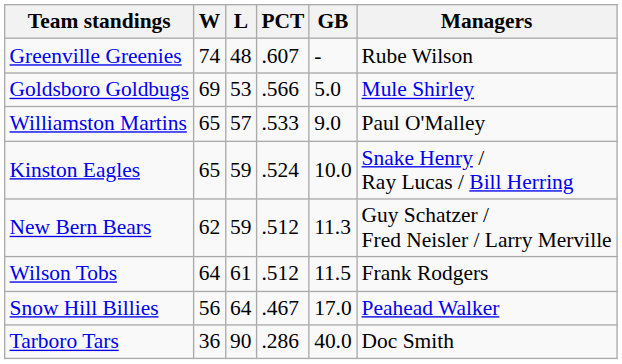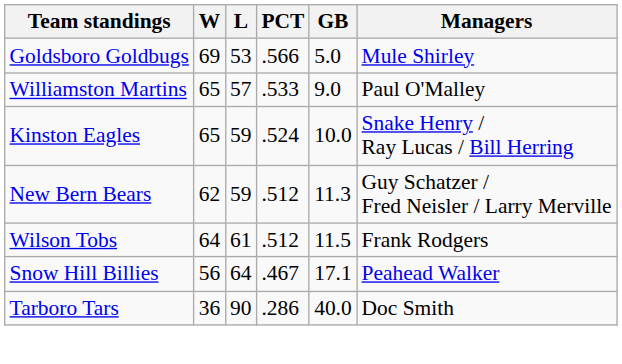- row: Greenville Greenies | 74 | 48 | .607 | - | Rube Wilson
Snow Hill Billies | GB: 17.0 -> 17.1
